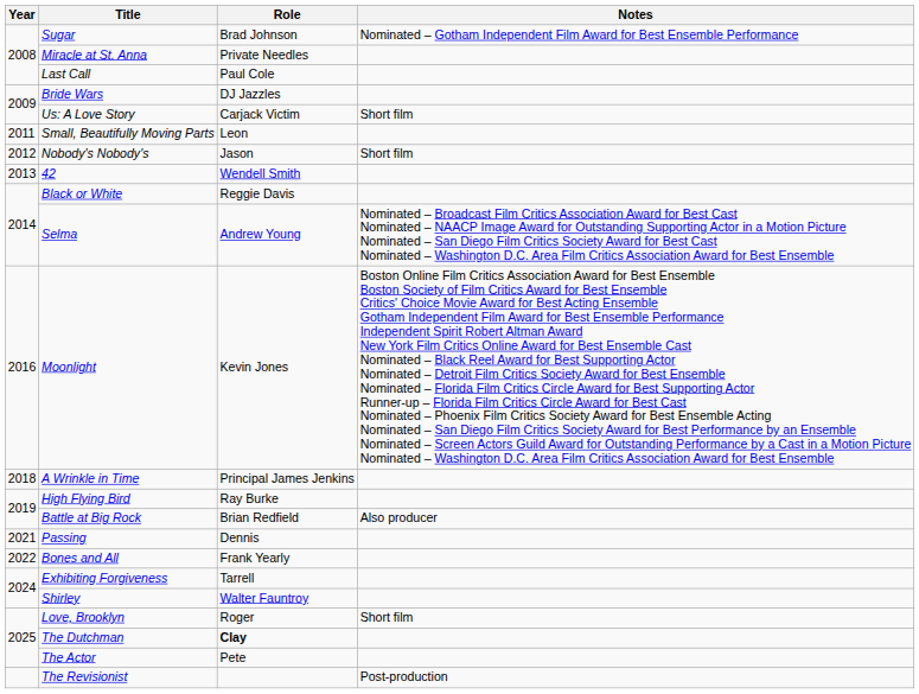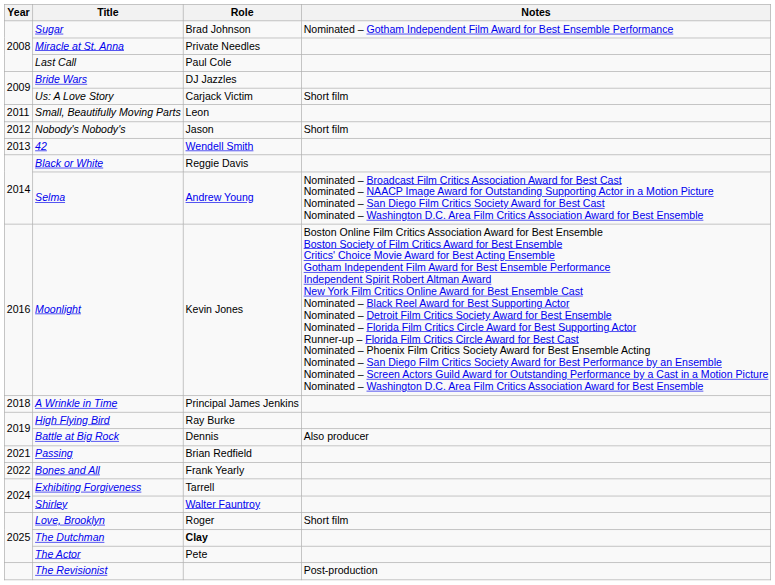Battle at Big Rock | Role: Brian Redfield -> Dennis
Passing | Role: Dennis -> Brian Redfield
